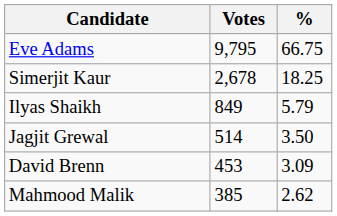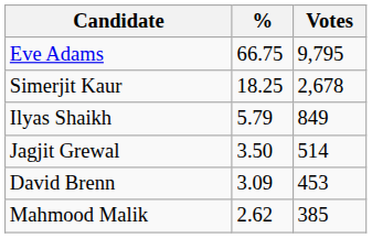columns swapped: Votes <-> %
